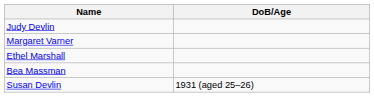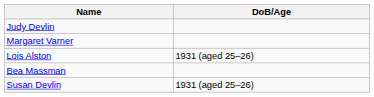+ row: Lois Alston | 1931 (aged 25–26)
- row: Ethel Marshall
